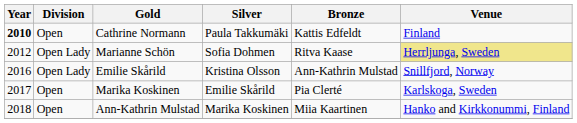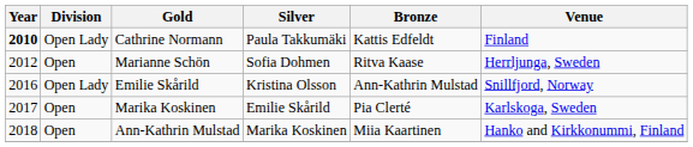Cathrine Normann | Division: Open -> Open Lady
Marianne Schön | Division: Open Lady -> Open
Marianne Schön | Venue: khaki background -> no background
